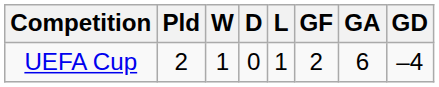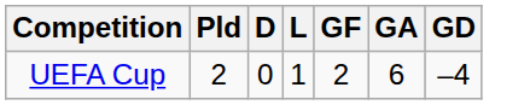- column: W | 1
